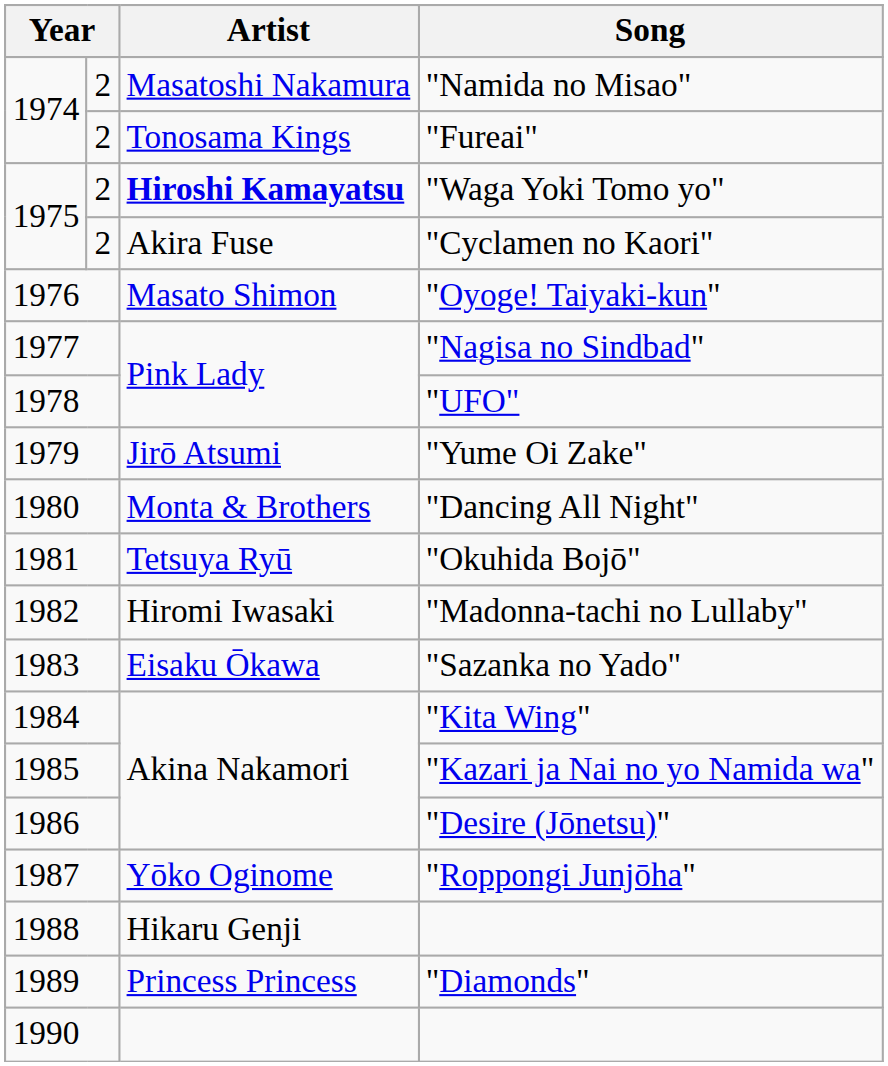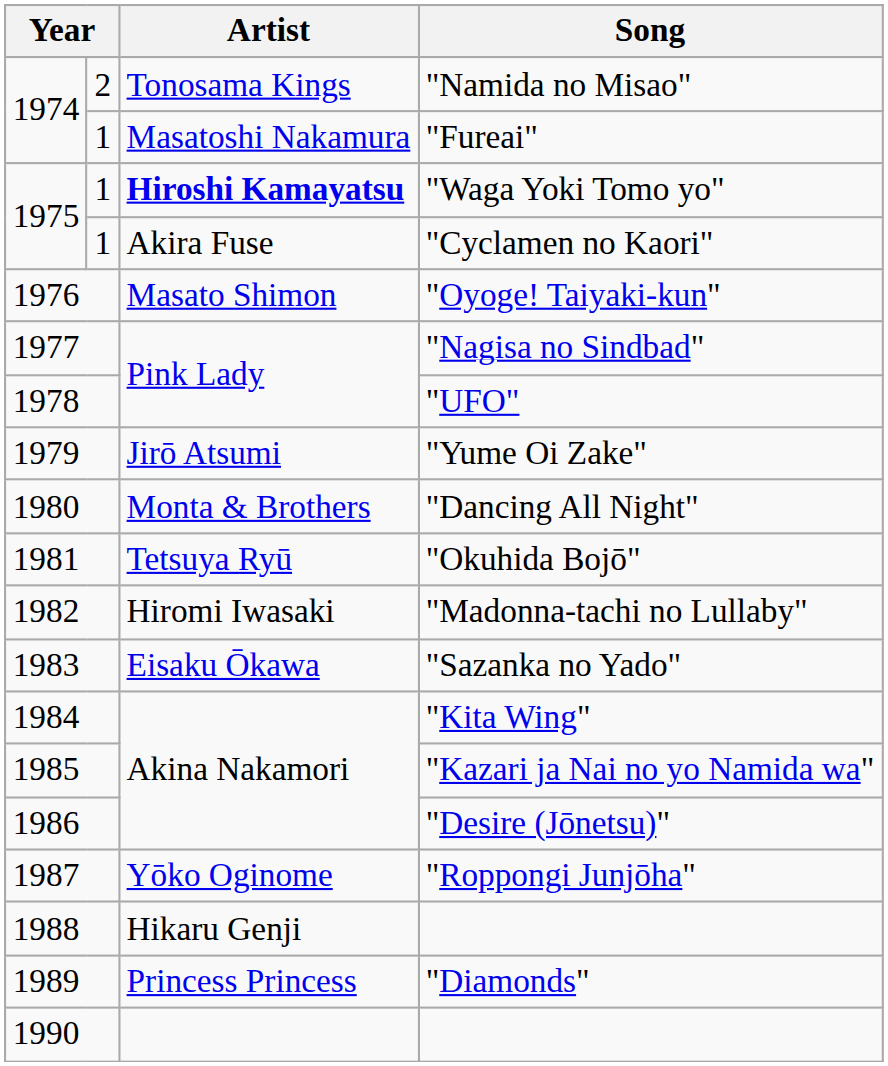"Namida no Misao" | Artist: Masatoshi Nakamura -> Tonosama Kings
"Fureai" | column 2: 2 -> 1
"Fureai" | Artist: Tonosama Kings -> Masatoshi Nakamura
"Waga Yoki Tomo yo" | column 2: 2 -> 1
"Cyclamen no Kaori" | column 2: 2 -> 1
